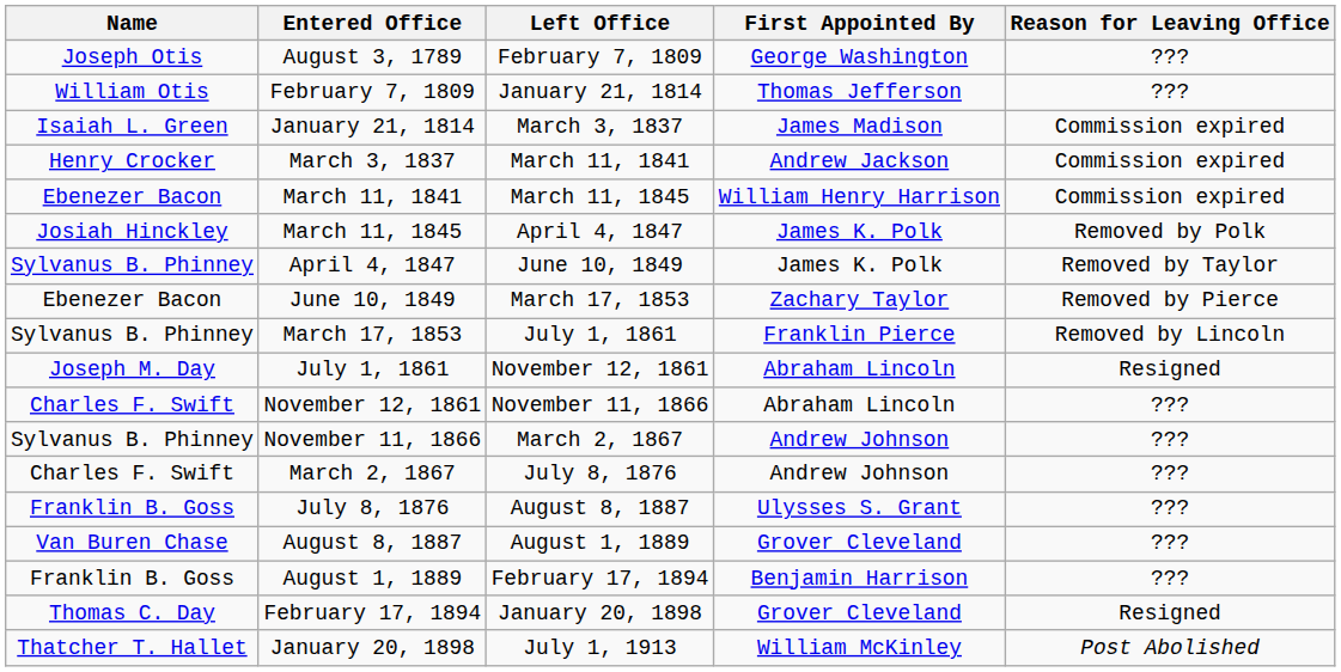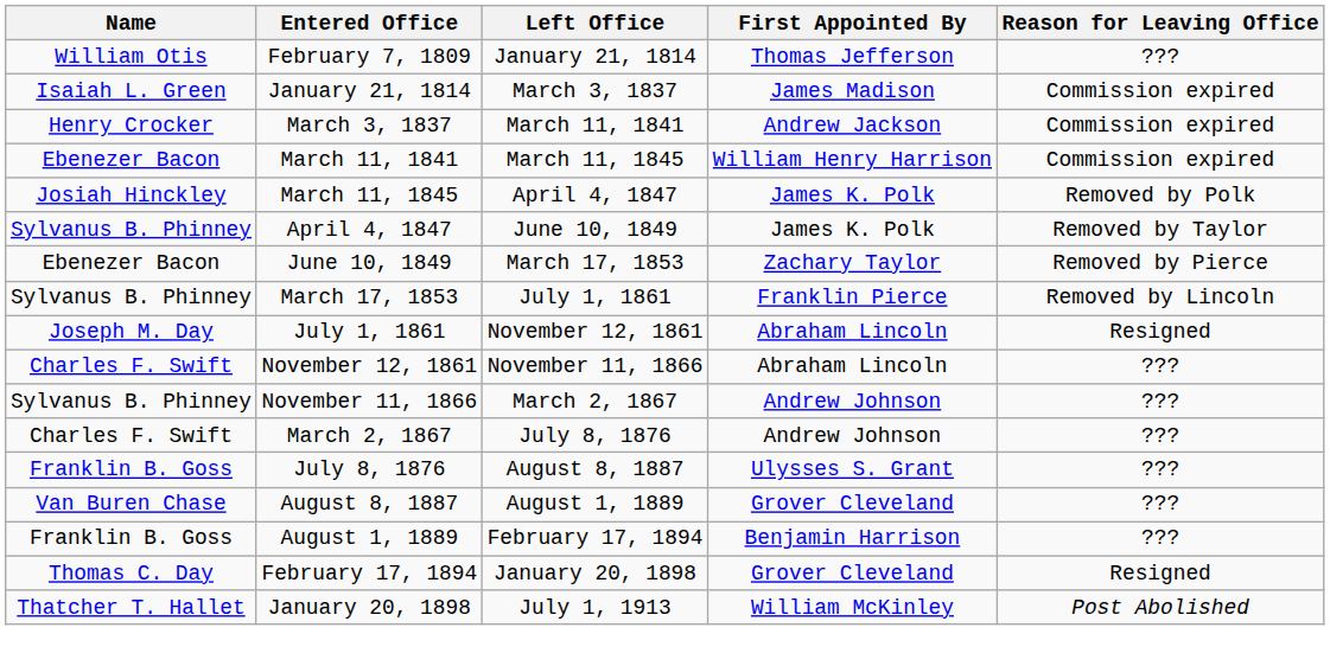- row: Joseph Otis | August 3, 1789 | February 7, 1809 | George Washington | ???
